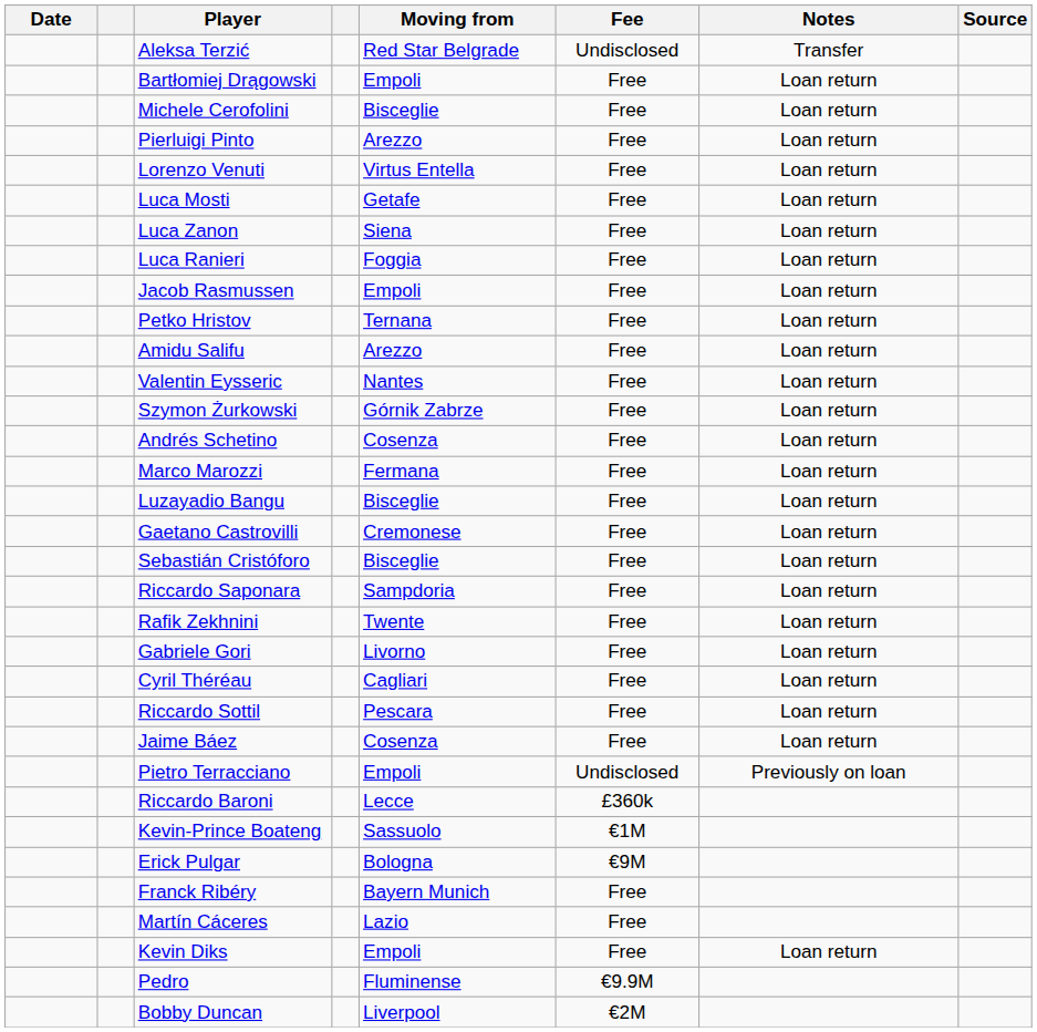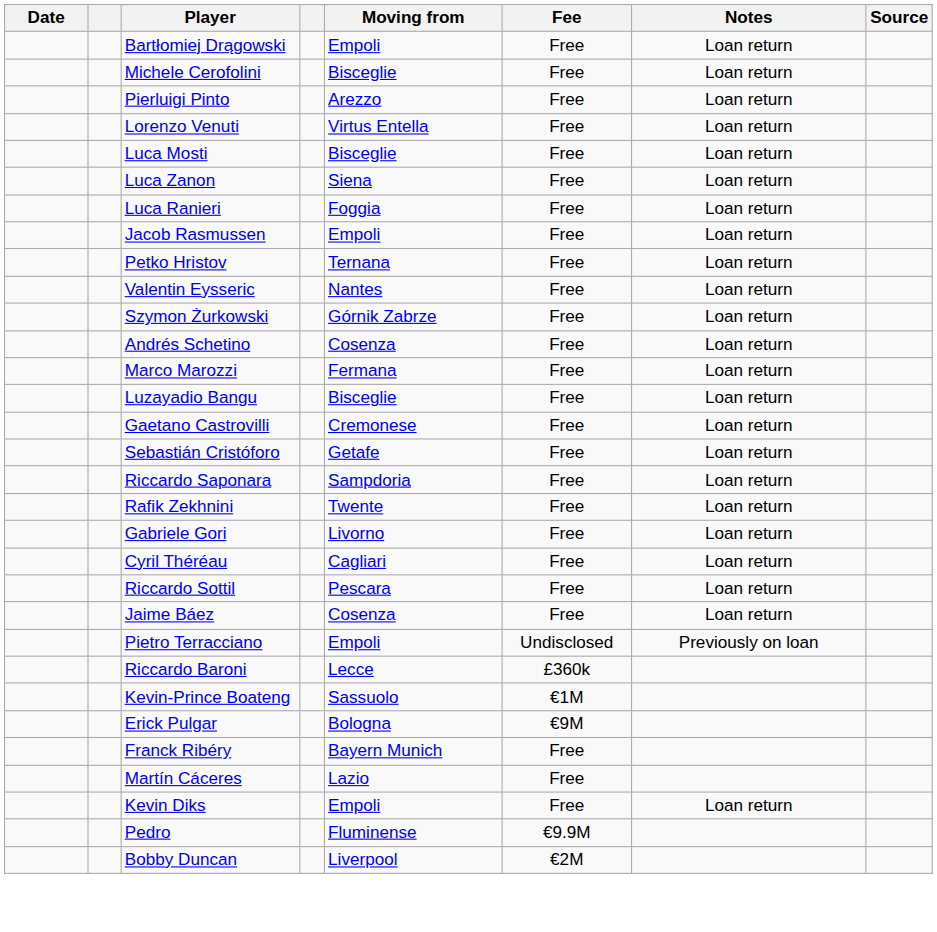- row: Aleksa Terzić | Red Star Belgrade | Undisclosed | Transfer
Luca Mosti | Moving from: Getafe -> Bisceglie
- row: Amidu Salifu | Arezzo | Free | Loan return
Sebastián Cristóforo | Moving from: Bisceglie -> Getafe
